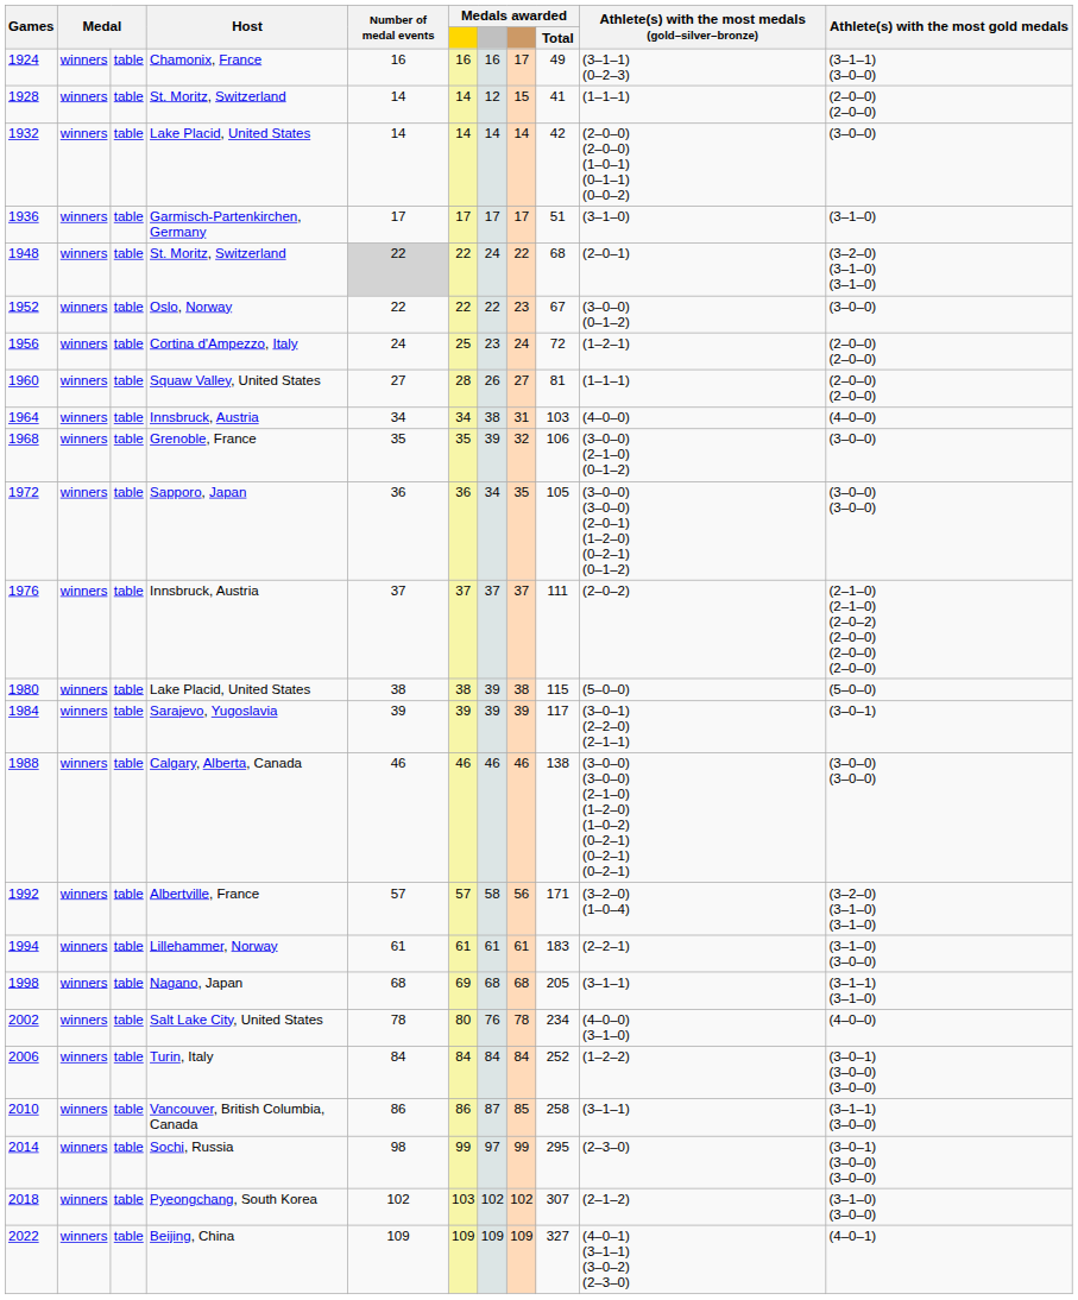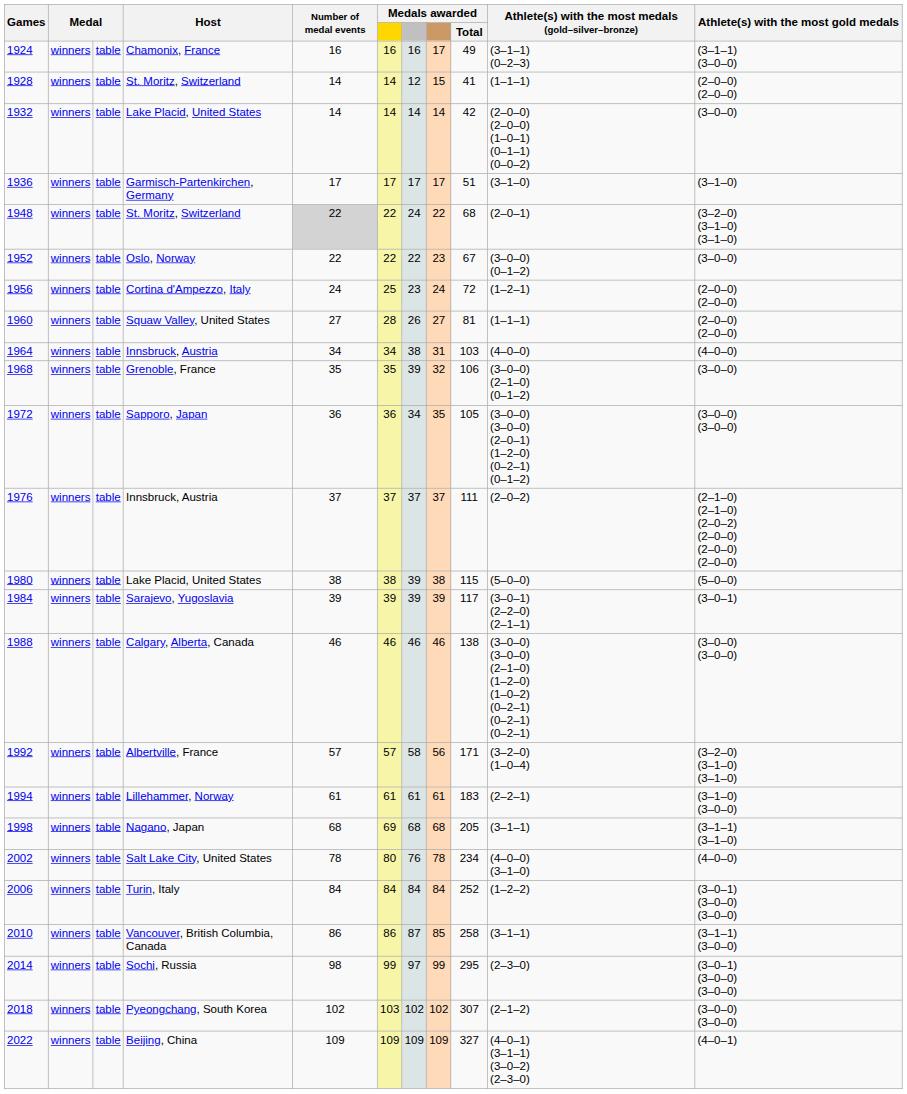2018 | Athlete(s) with the most gold medals: (3–1–0) (3–0–0) -> (3–0–0) (3–0–0)
